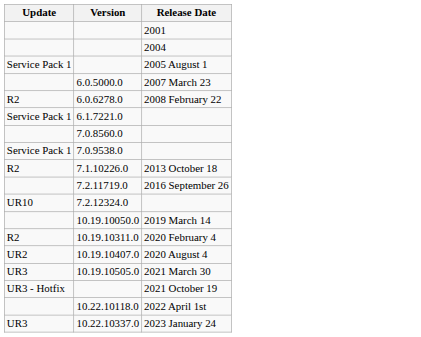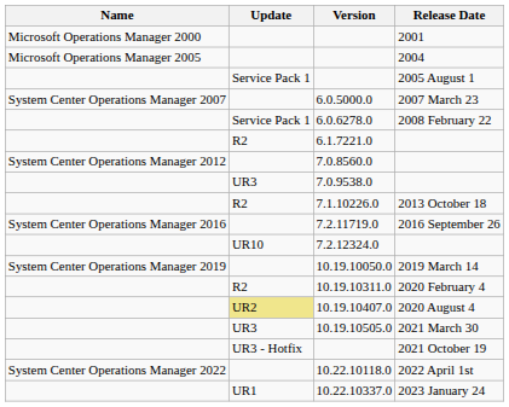+ column: Name | Microsoft Operations Manager 2000 | Microsoft Operations Manager 2005 | System Center Operations Manager 2007 | System Center Operations Manager 2012 | System Center Operations Manager 2016 | System Center Operations Manager 2019 | System Center Operations Manager 2022
6.0.6278.0 | Update: R2 -> Service Pack 1
6.1.7221.0 | Update: Service Pack 1 -> R2
7.0.9538.0 | Update: Service Pack 1 -> UR3
10.19.10407.0 | Update: no background -> khaki background
10.22.10337.0 | Update: UR3 -> UR1
